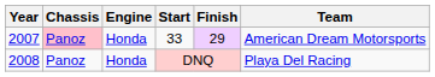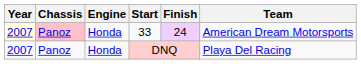33 | Year: no background -> lightyellow background
33 | Finish: 29 -> 24
DNQ | Year: 2008 -> 2007
